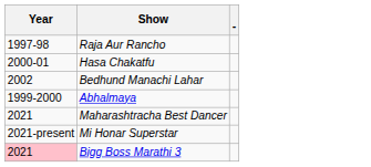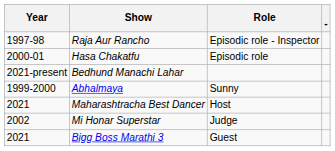+ column: Role | Episodic role - Inspector | Episodic role | Sunny | Host | Judge | Guest
Bedhund Manachi Lahar | Year: 2002 -> 2021-present
Mi Honar Superstar | Year: 2021-present -> 2002
Bigg Boss Marathi 3 | Year: pink background -> no background
